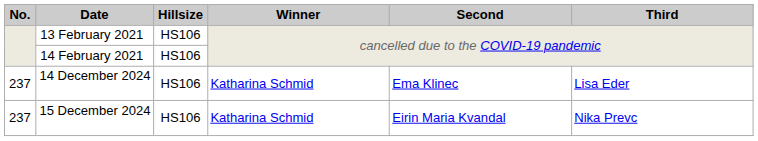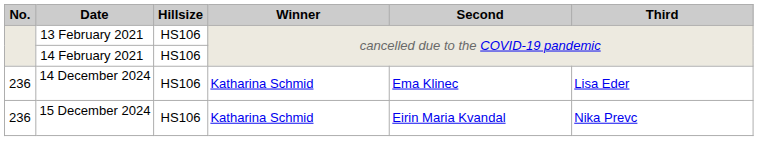14 December 2024 | No.: 237 -> 236
15 December 2024 | No.: 237 -> 236
